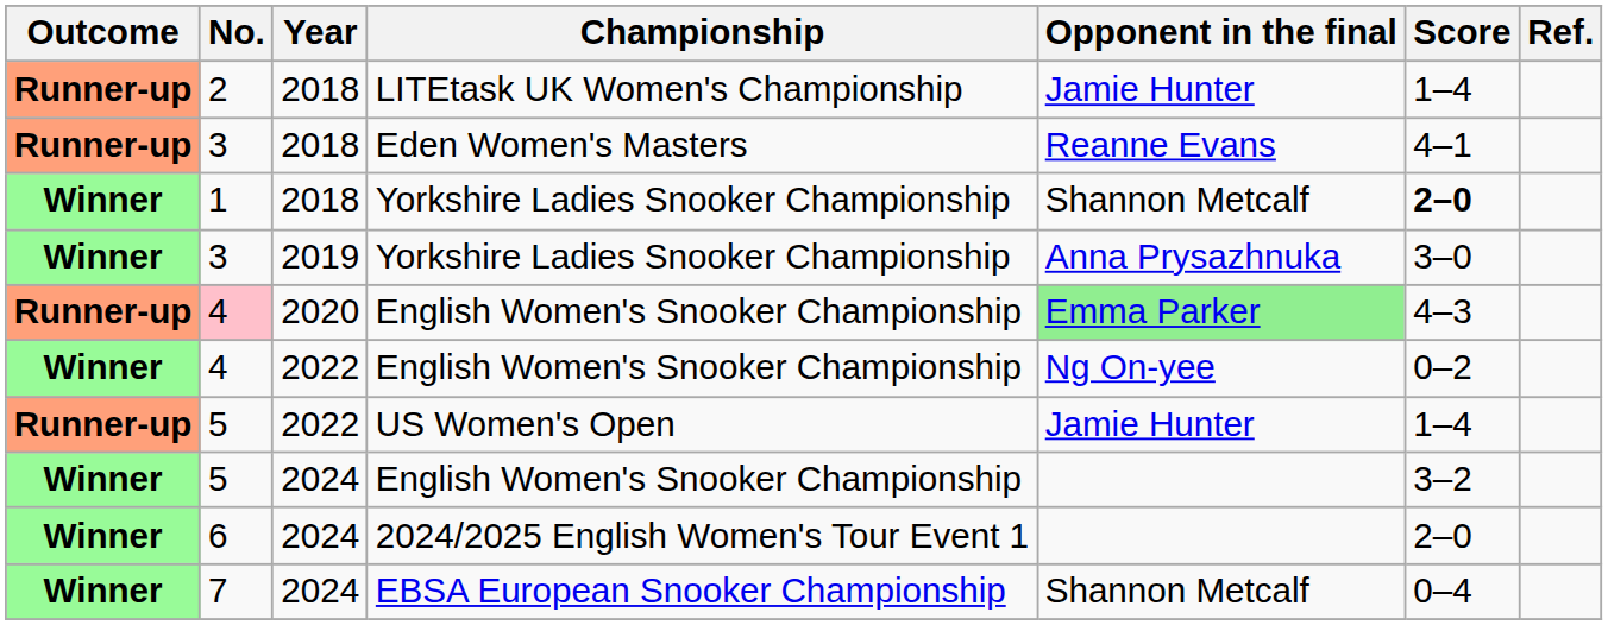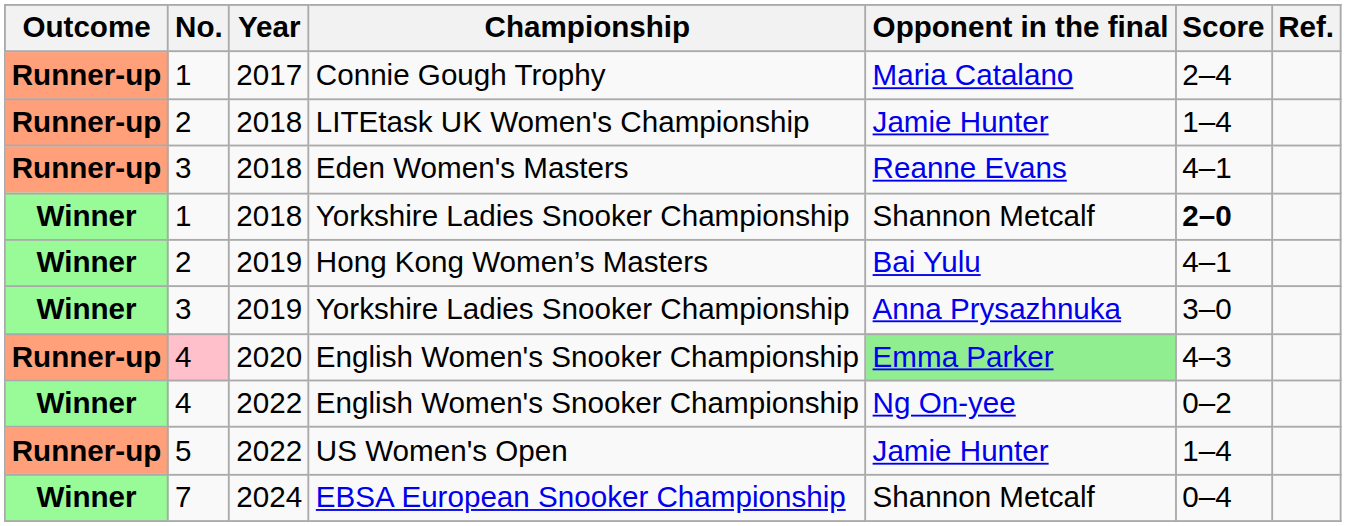+ row: Runner-up | 1 | 2017 | Connie Gough Trophy | Maria Catalano | 2–4
+ row: Winner | 2 | 2019 | Hong Kong Women’s Masters | Bai Yulu | 4–1
- row: Winner | 5 | 2024 | English Women's Snooker Championship | 3–2
- row: Winner | 6 | 2024 | 2024/2025 English Women's Tour Event 1 | 2–0
